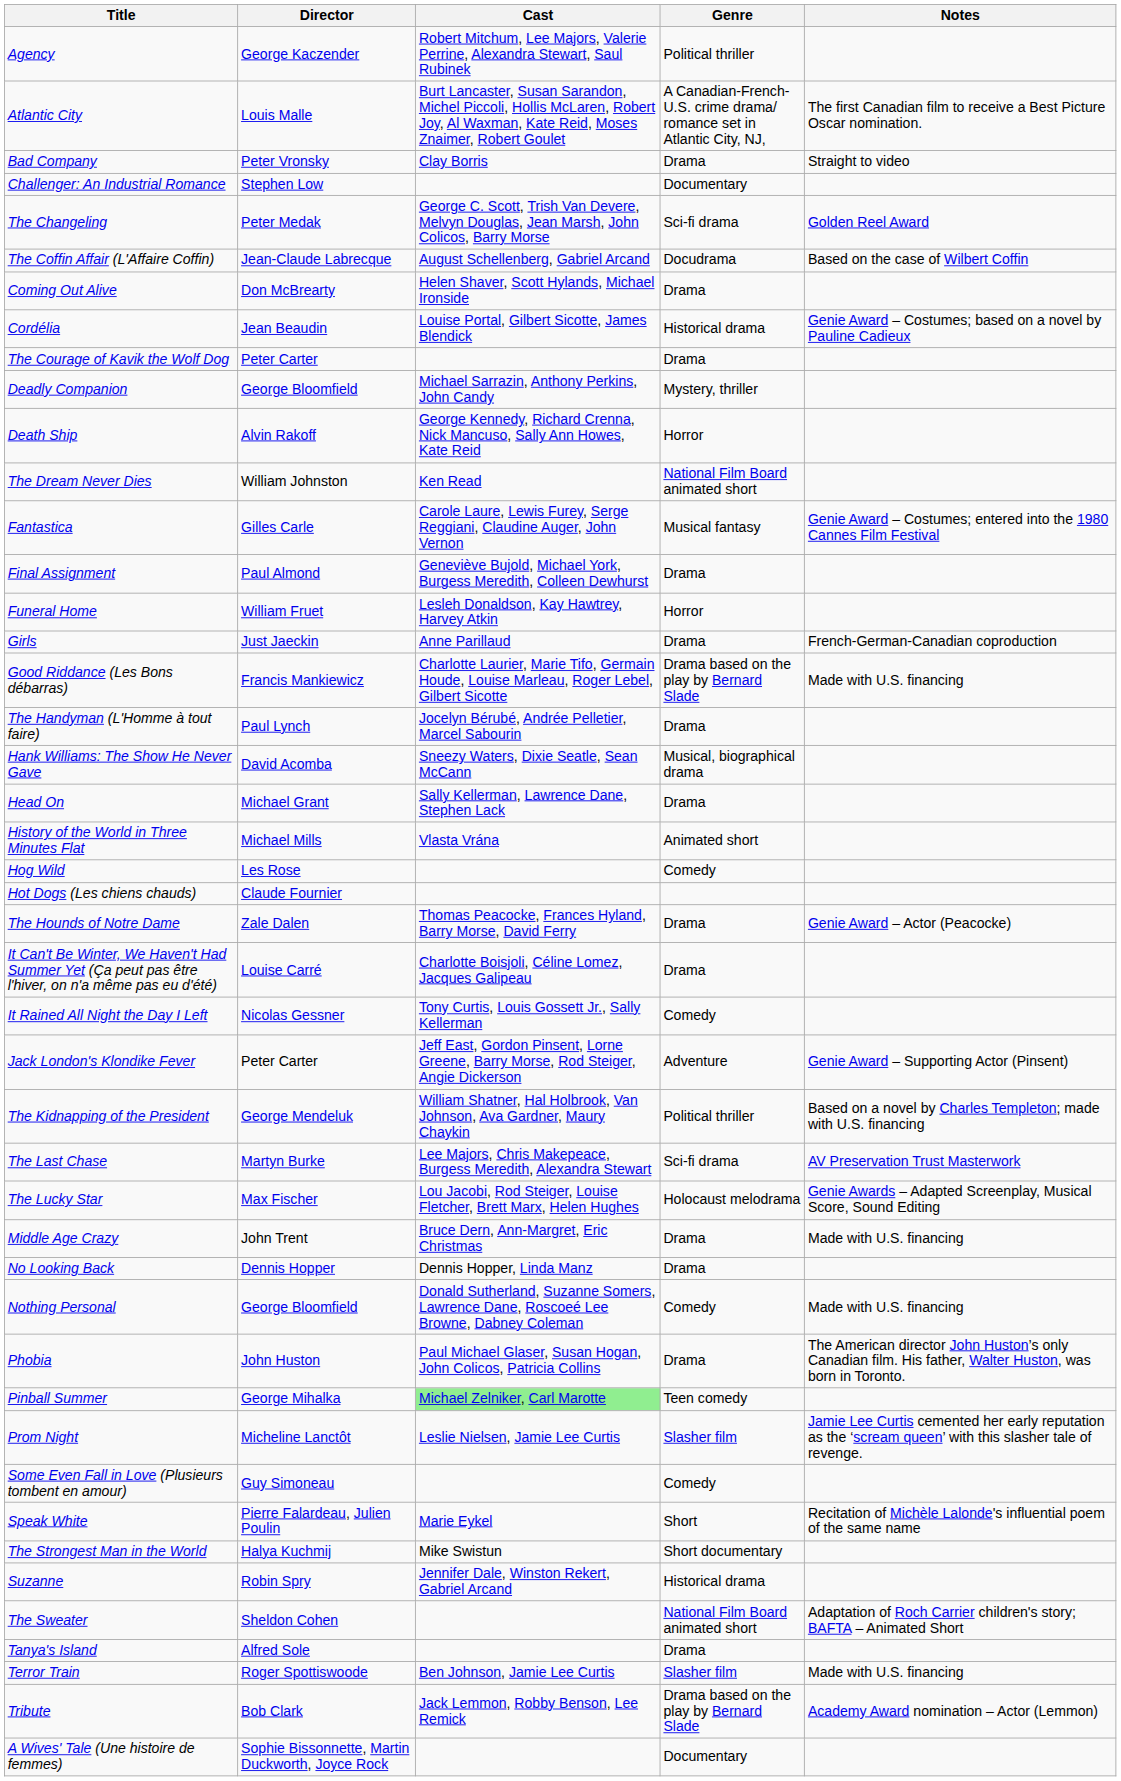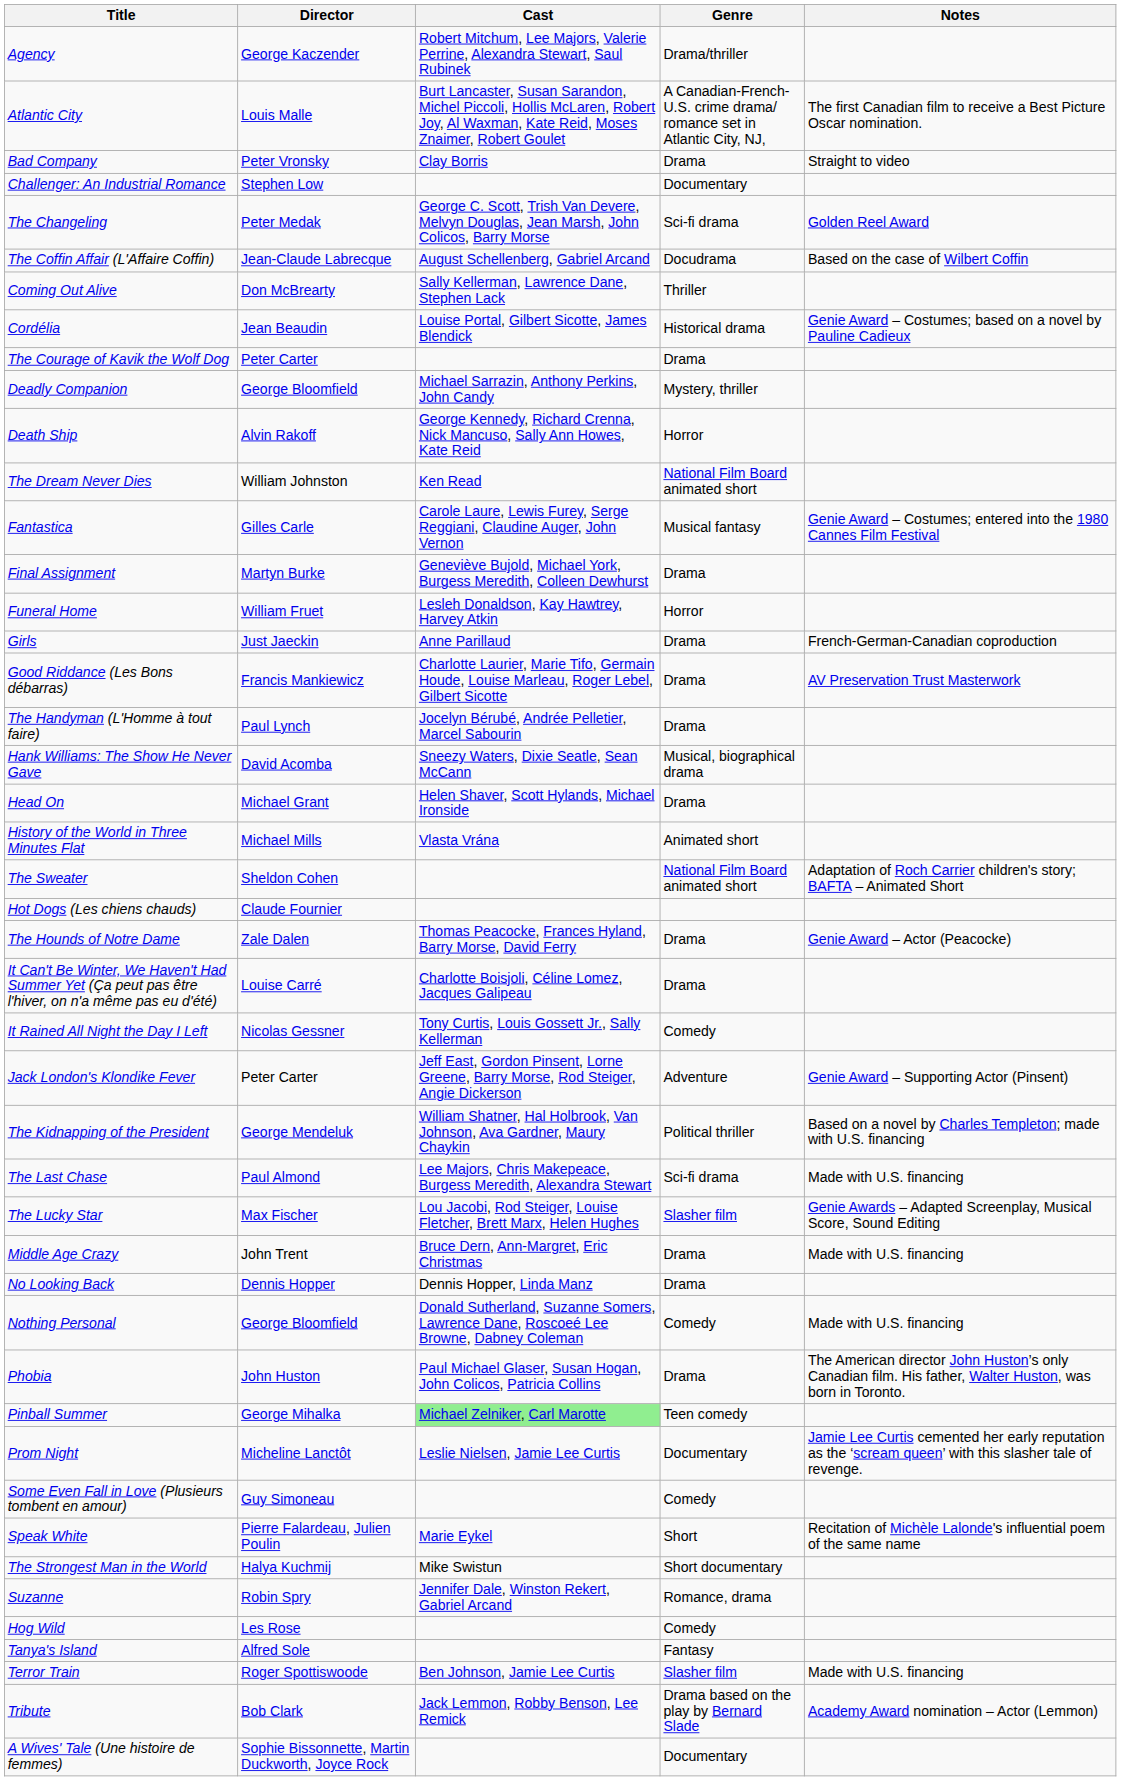Agency | Genre: Political thriller -> Drama/thriller
Coming Out Alive | Cast: Helen Shaver, Scott Hylands, Michael Ironside -> Sally Kellerman, Lawrence Dane, Stephen Lack
Coming Out Alive | Genre: Drama -> Thriller
Final Assignment | Director: Paul Almond -> Martyn Burke
Good Riddance (Les Bons débarras) | Genre: Drama based on the play by Bernard Slade -> Drama
Good Riddance (Les Bons débarras) | Notes: Made with U.S. financing -> AV Preservation Trust Masterwork
Head On | Cast: Sally Kellerman, Lawrence Dane, Stephen Lack -> Helen Shaver, Scott Hylands, Michael Ironside
rows swapped: Hog Wild <-> The Sweater
The Last Chase | Director: Martyn Burke -> Paul Almond
The Last Chase | Notes: AV Preservation Trust Masterwork -> Made with U.S. financing
The Lucky Star | Genre: Holocaust melodrama -> Slasher film
Prom Night | Genre: Slasher film -> Documentary
Suzanne | Genre: Historical drama -> Romance, drama
Tanya's Island | Genre: Drama -> Fantasy
